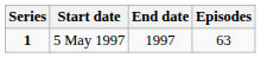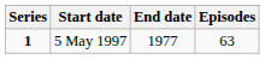5 May 1997 | End date: 1997 -> 1977
